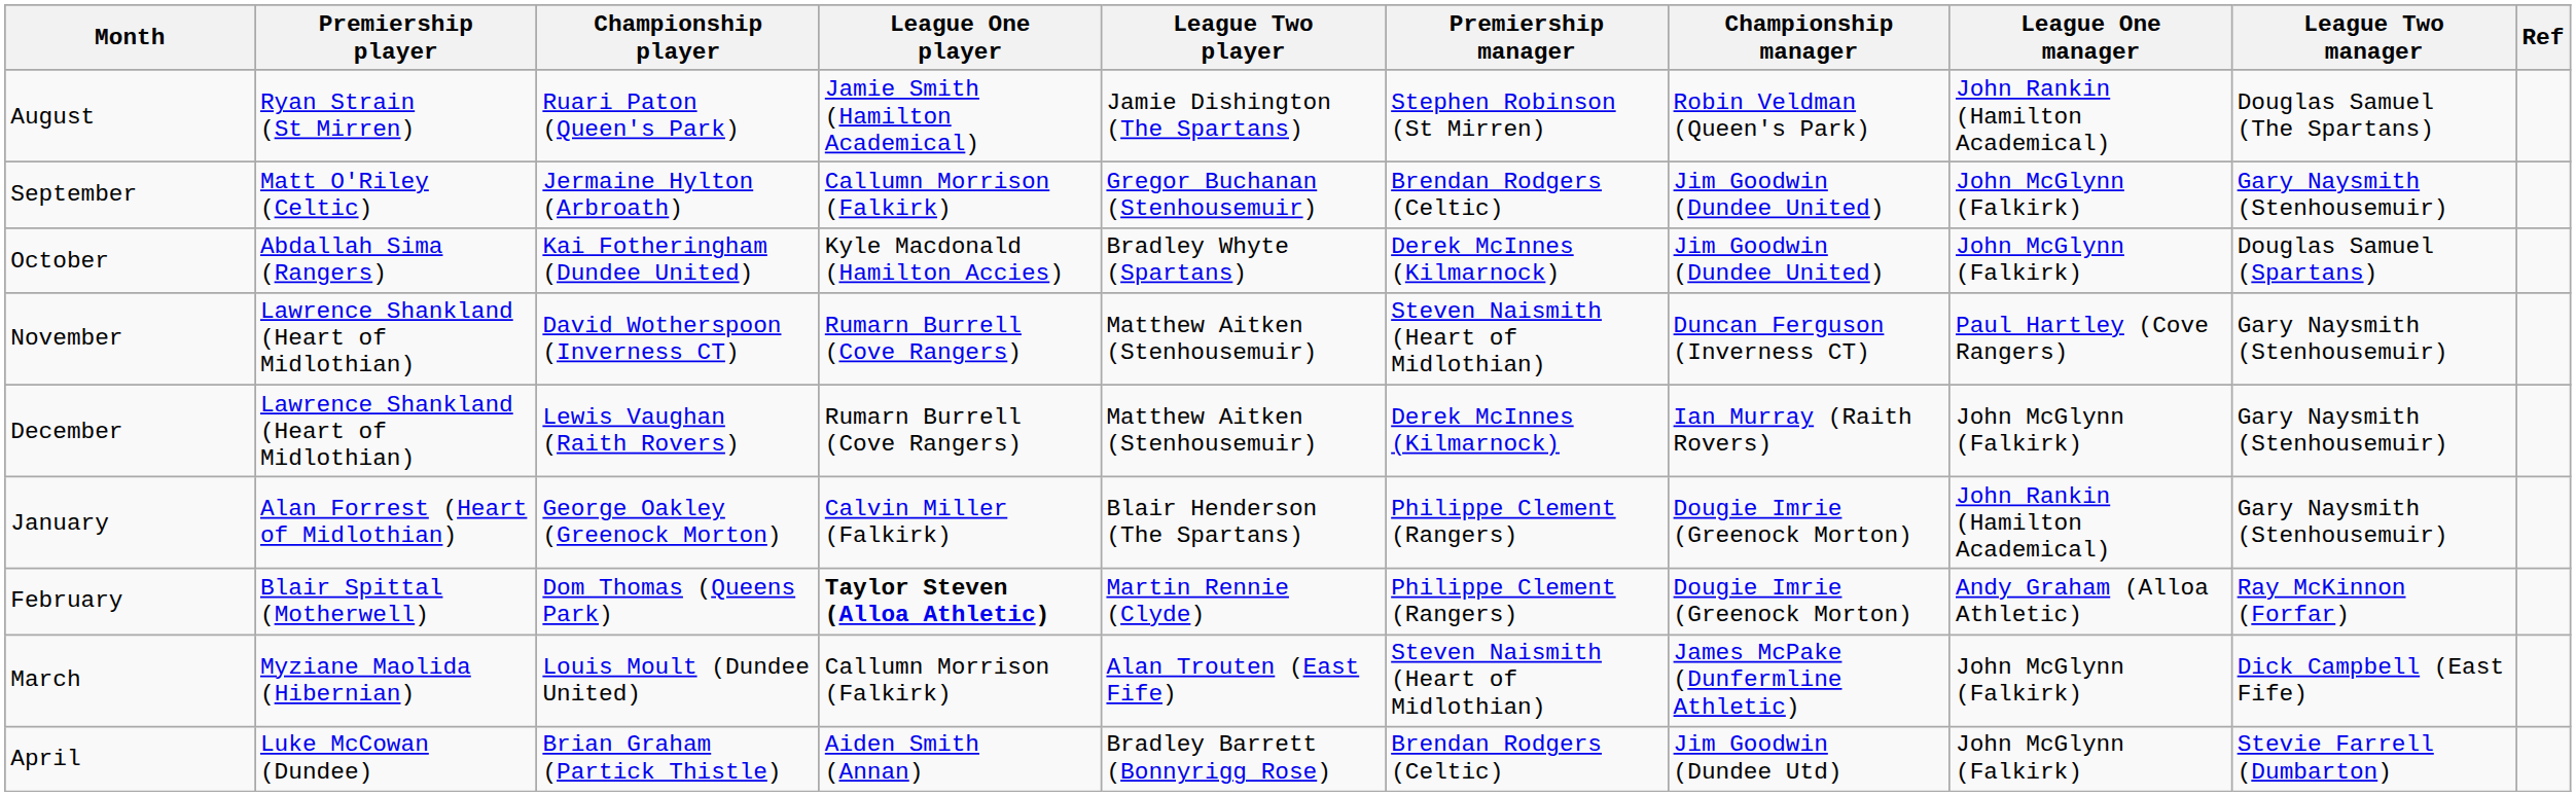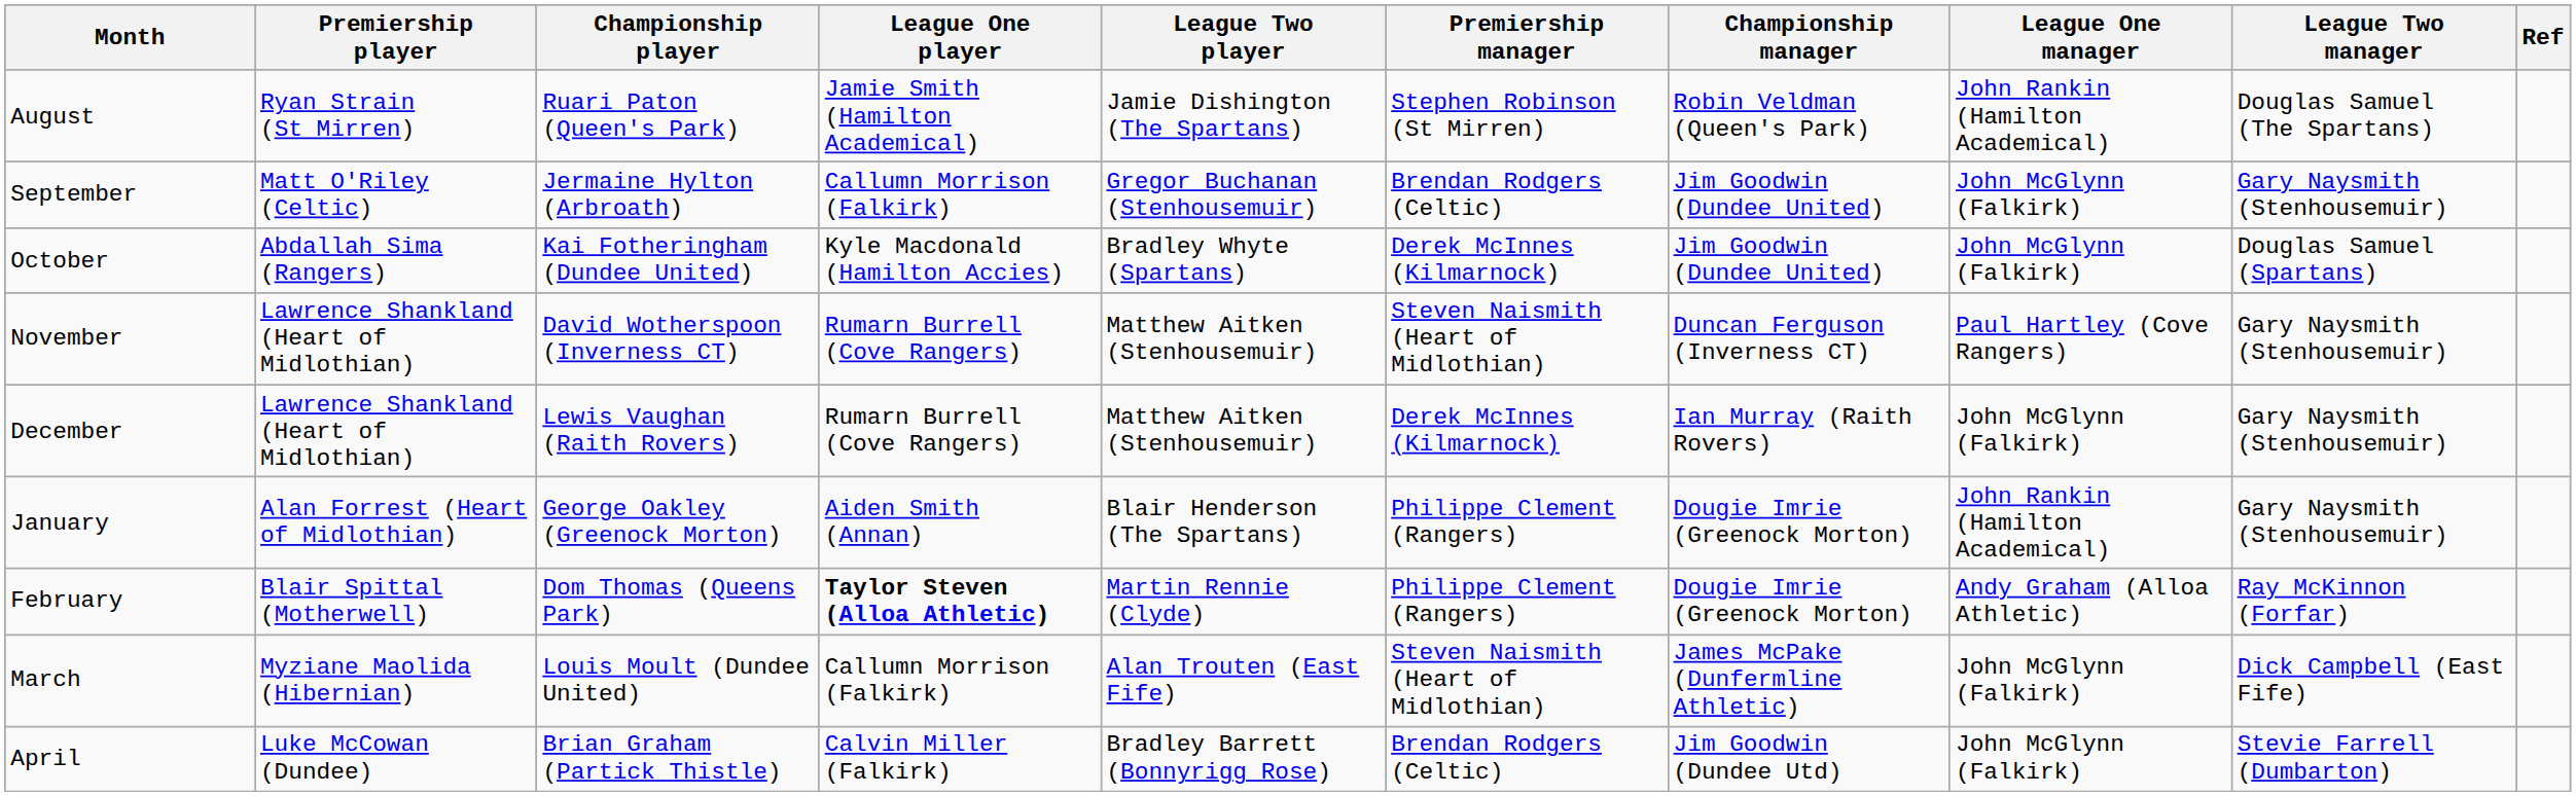January | League One player: Calvin Miller (Falkirk) -> Aiden Smith (Annan)
April | League One player: Aiden Smith (Annan) -> Calvin Miller (Falkirk)
